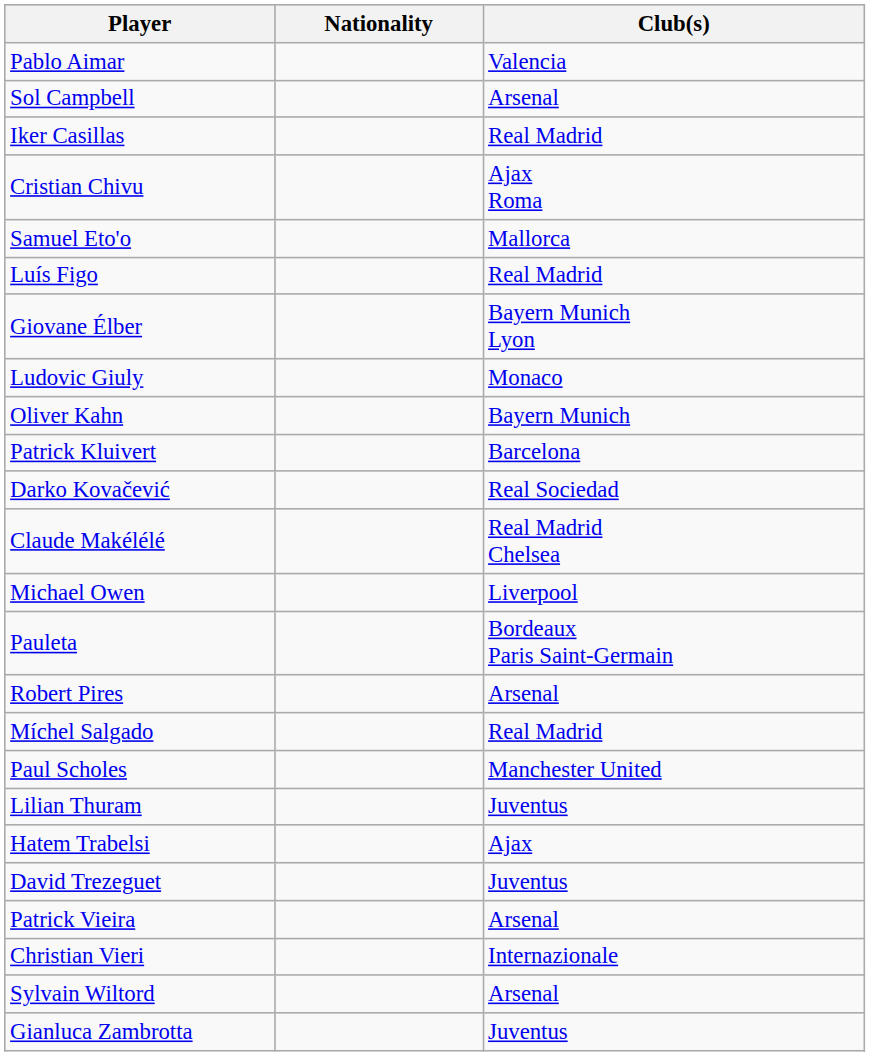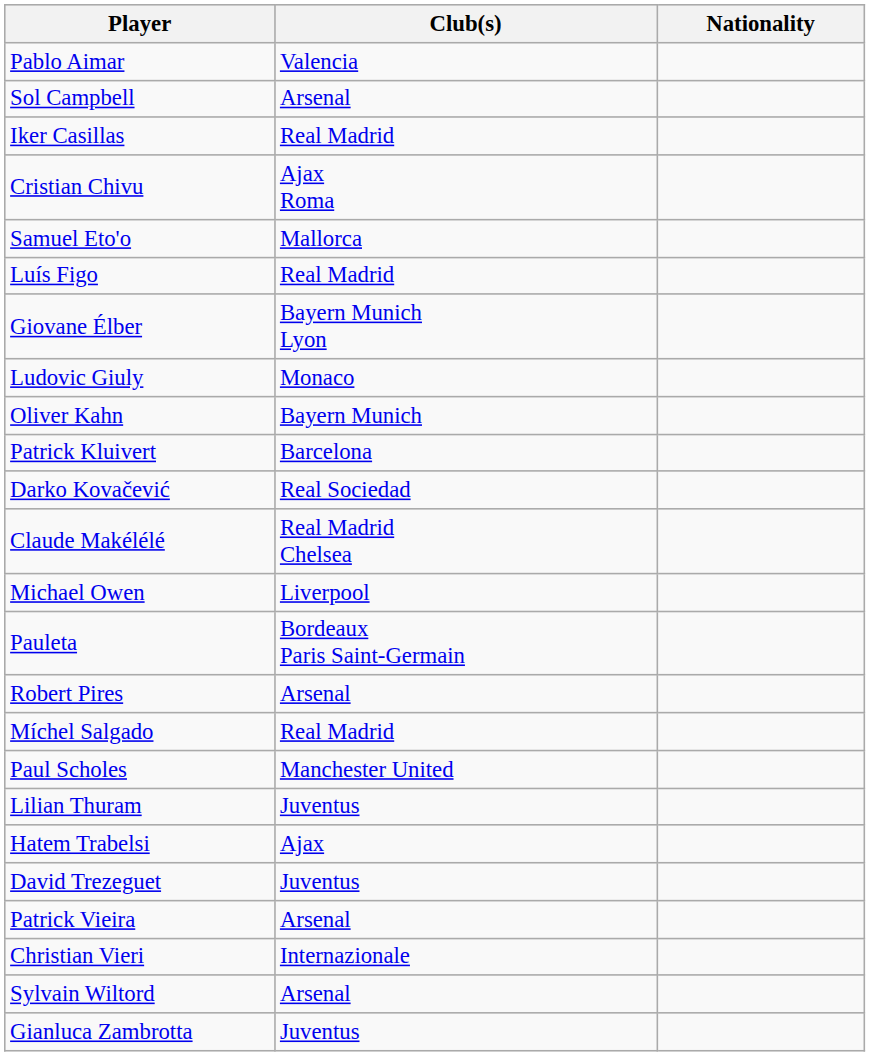columns swapped: Nationality <-> Club(s)
